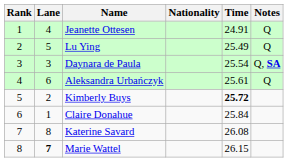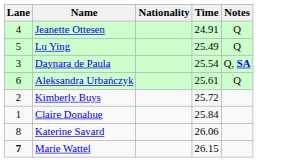- column: Rank | 1 | 2 | 3 | 4 | 5 | 6 | 7 | 8
Kimberly Buys | Time: bold -> normal
Katerine Savard | Time: 26.08 -> 26.06
